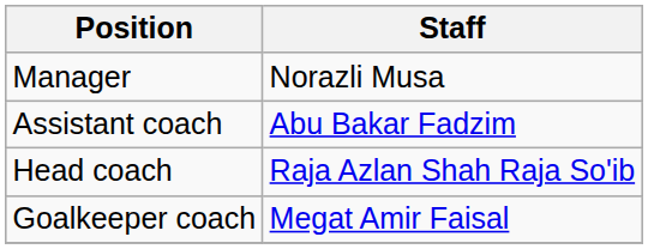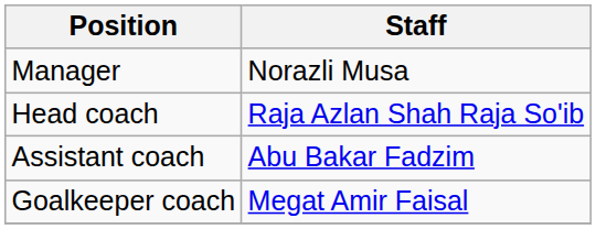rows swapped: Head coach <-> Assistant coach
